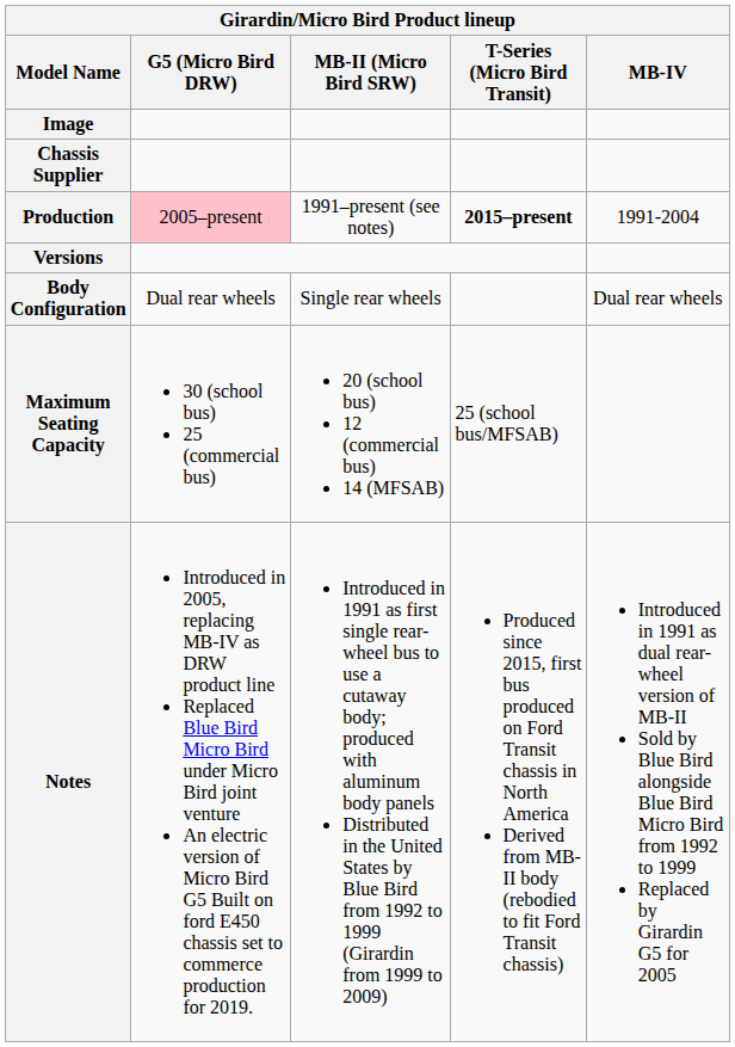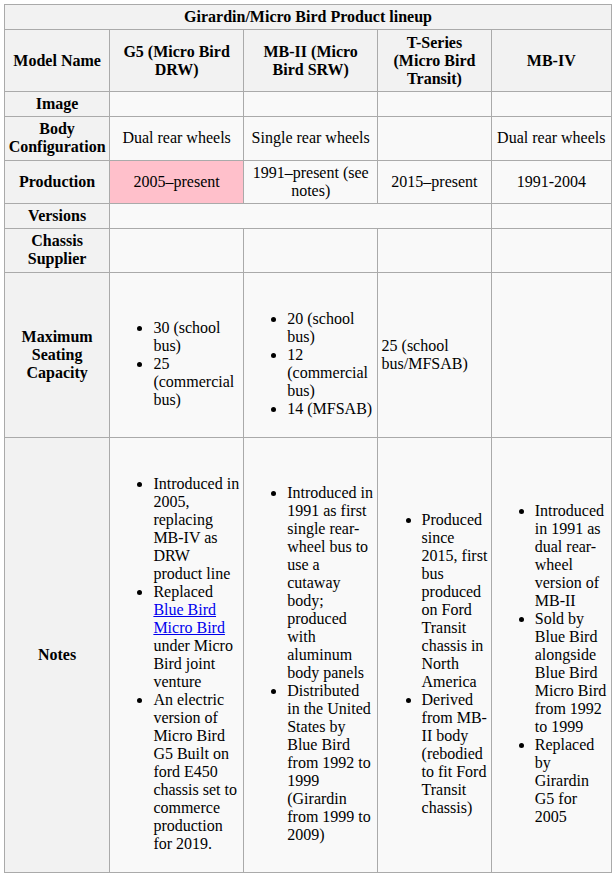rows swapped: Body Configuration <-> Chassis Supplier
Production | T-Series (Micro Bird Transit): bold -> normal
